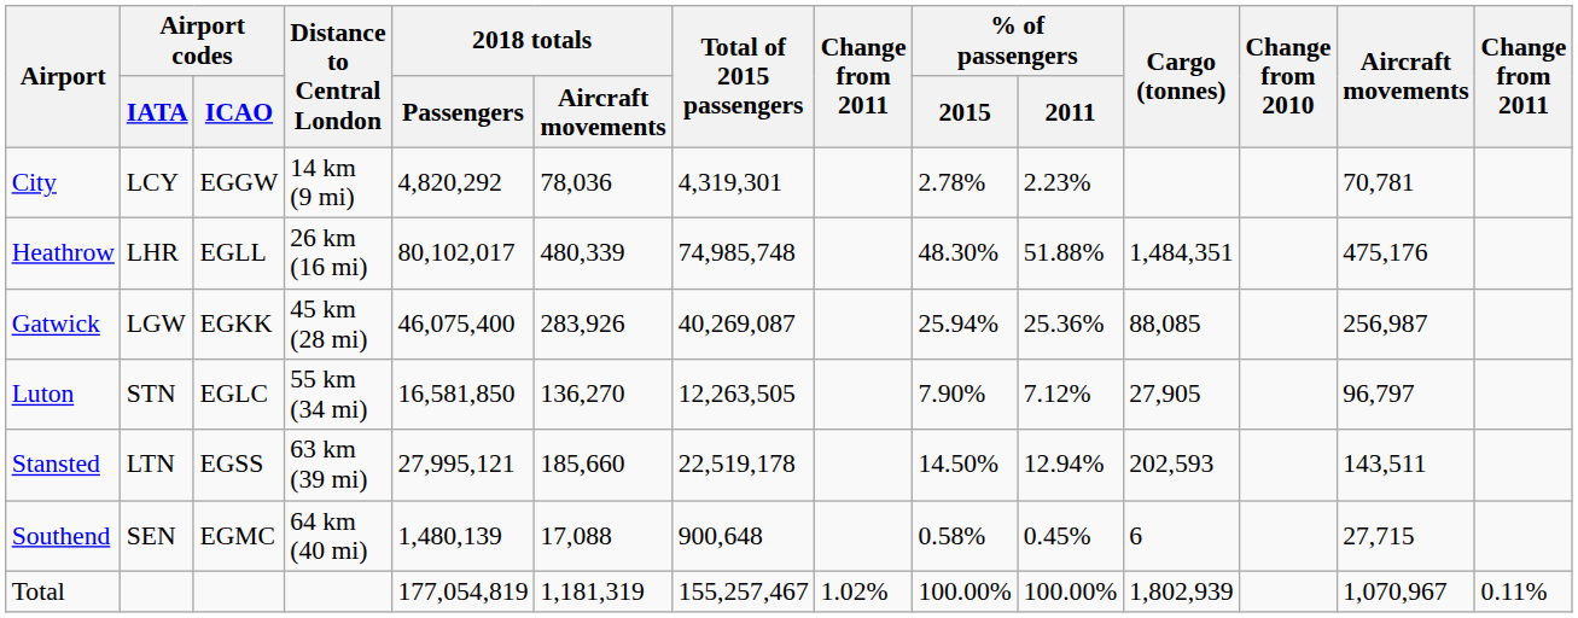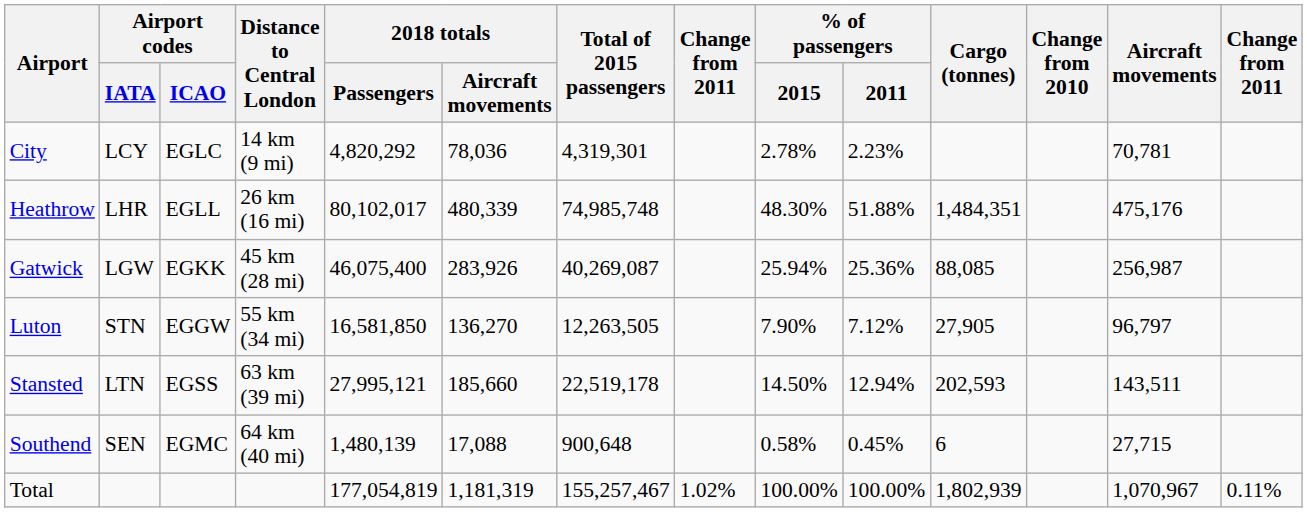City | Airport codes / ICAO: EGGW -> EGLC
Luton | Airport codes / ICAO: EGLC -> EGGW
